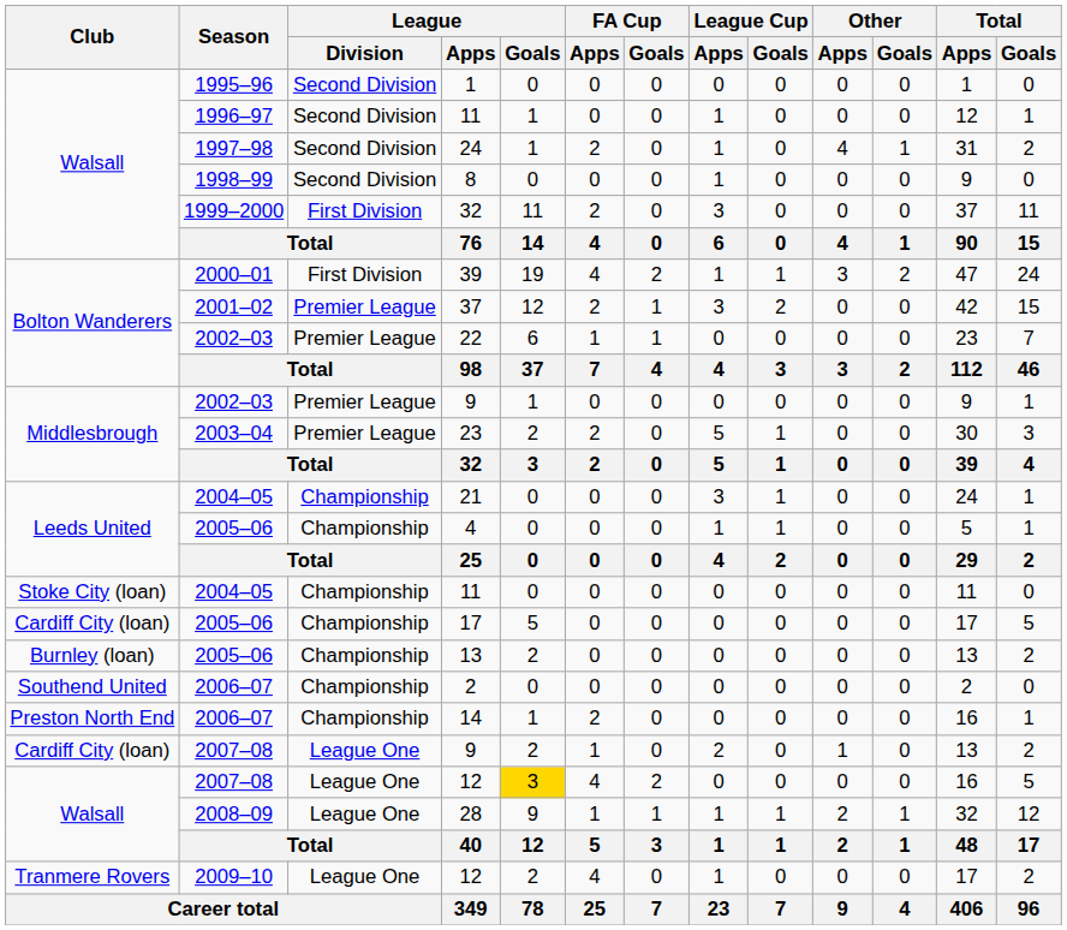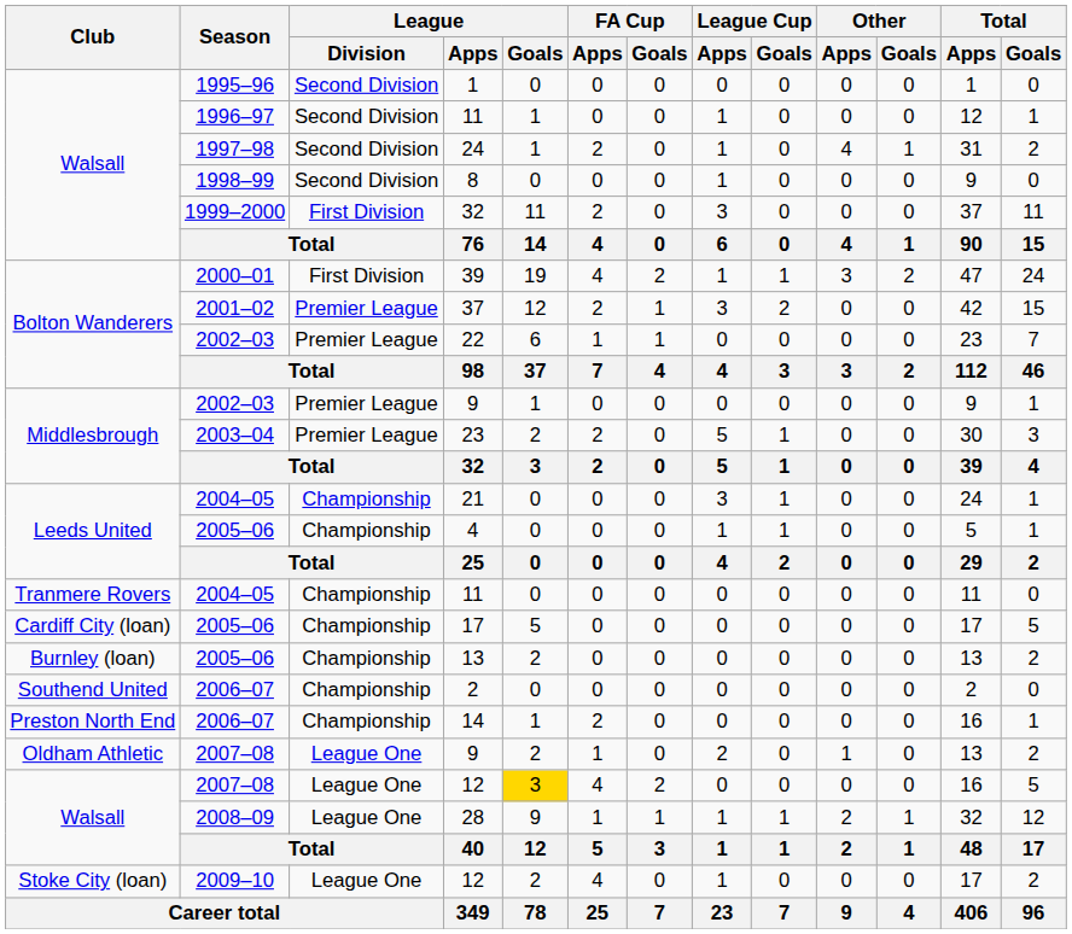2004–05 / 11 | Club: Stoke City (loan) -> Tranmere Rovers
2007–08 / 9 | Club: Cardiff City (loan) -> Oldham Athletic
2009–10 / 12 | Club: Tranmere Rovers -> Stoke City (loan)
